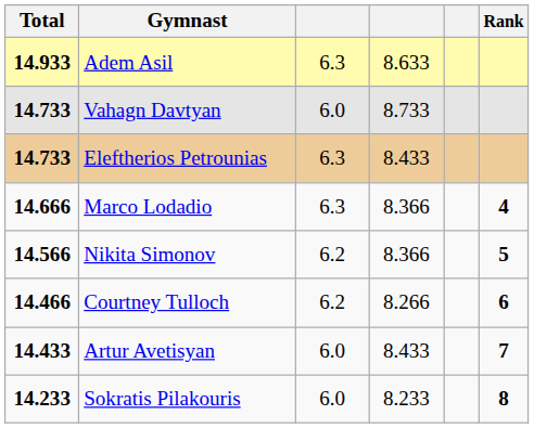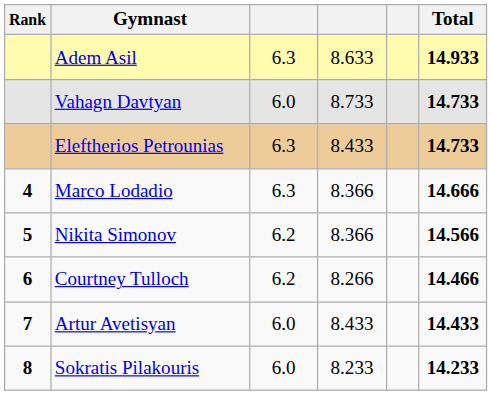columns swapped: Rank <-> Total
